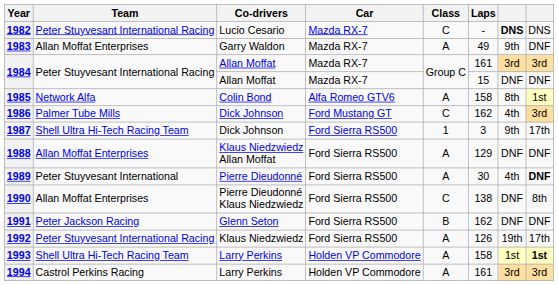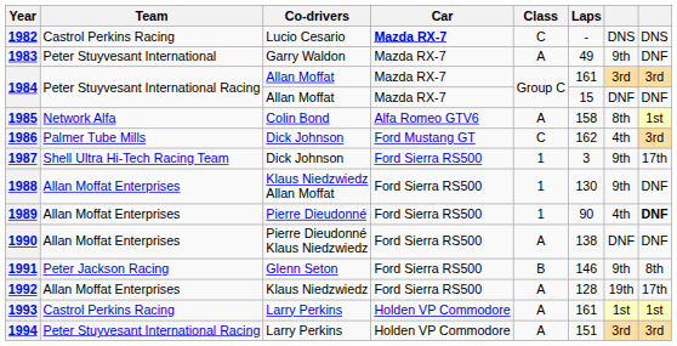1982 | Team: Peter Stuyvesant International Racing -> Castrol Perkins Racing
1982 | Car: normal -> bold
1982 | column 7: bold -> normal
1983 | Team: Allan Moffat Enterprises -> Peter Stuyvesant International
1988 | Class: A -> 1
1988 | Laps: 129 -> 130
1988 | column 7: DNF -> 9th
1989 | Team: Peter Stuyvesant International -> Allan Moffat Enterprises
1989 | Class: A -> 1
1989 | Laps: 30 -> 90
1990 | Class: C -> A
1990 | column 8: 8th -> DNF
1991 | Laps: 162 -> 146
1991 | column 7: DNF -> 9th
1991 | column 8: DNF -> 8th
1992 | Team: Peter Stuyvesant International Racing -> Allan Moffat Enterprises
1992 | Laps: 126 -> 128
1993 | Team: Shell Ultra Hi-Tech Racing Team -> Castrol Perkins Racing
1993 | Laps: 158 -> 161
1993 | column 8: bold -> normal
1994 | Team: Castrol Perkins Racing -> Peter Stuyvesant International Racing
1994 | Laps: 161 -> 151
